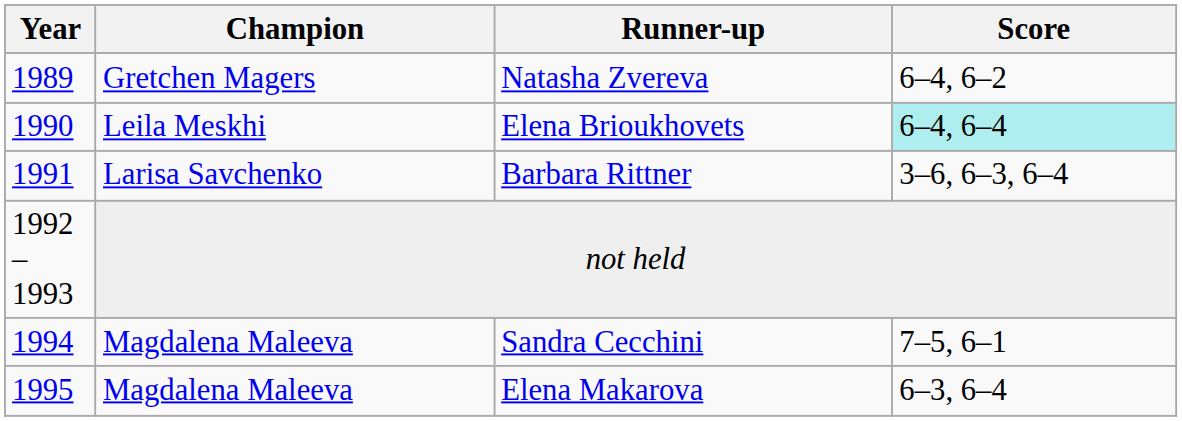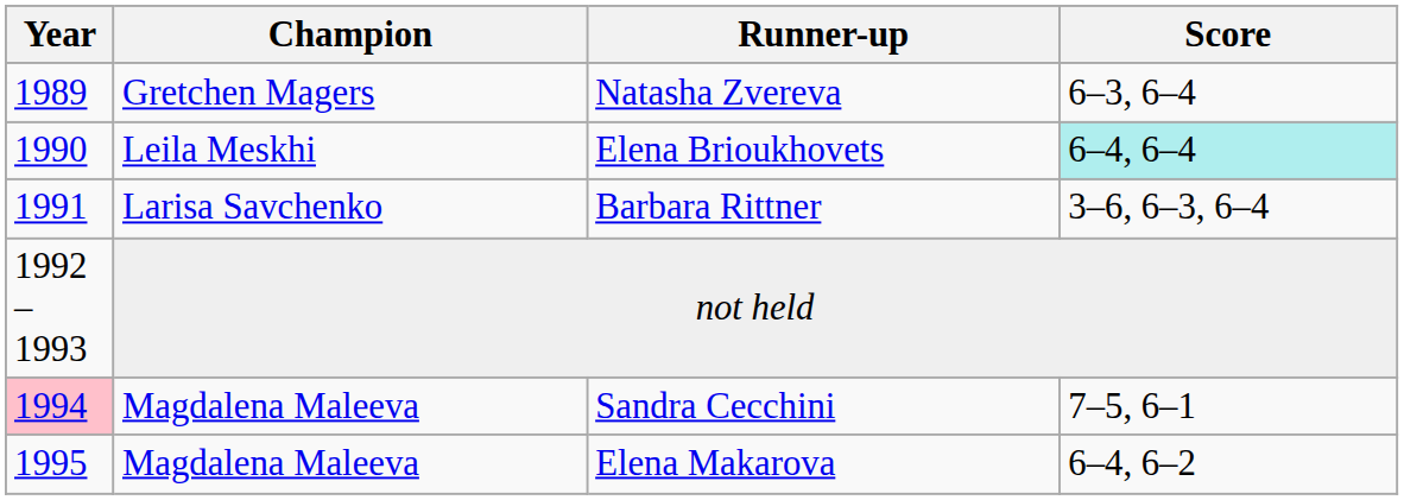Natasha Zvereva | Score: 6–4, 6–2 -> 6–3, 6–4
Sandra Cecchini | Year: no background -> pink background
Elena Makarova | Score: 6–3, 6–4 -> 6–4, 6–2
